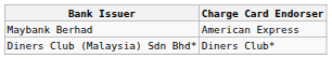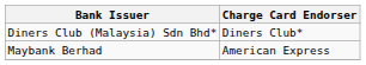rows swapped: Diners Club (Malaysia) Sdn Bhd* <-> Maybank Berhad
